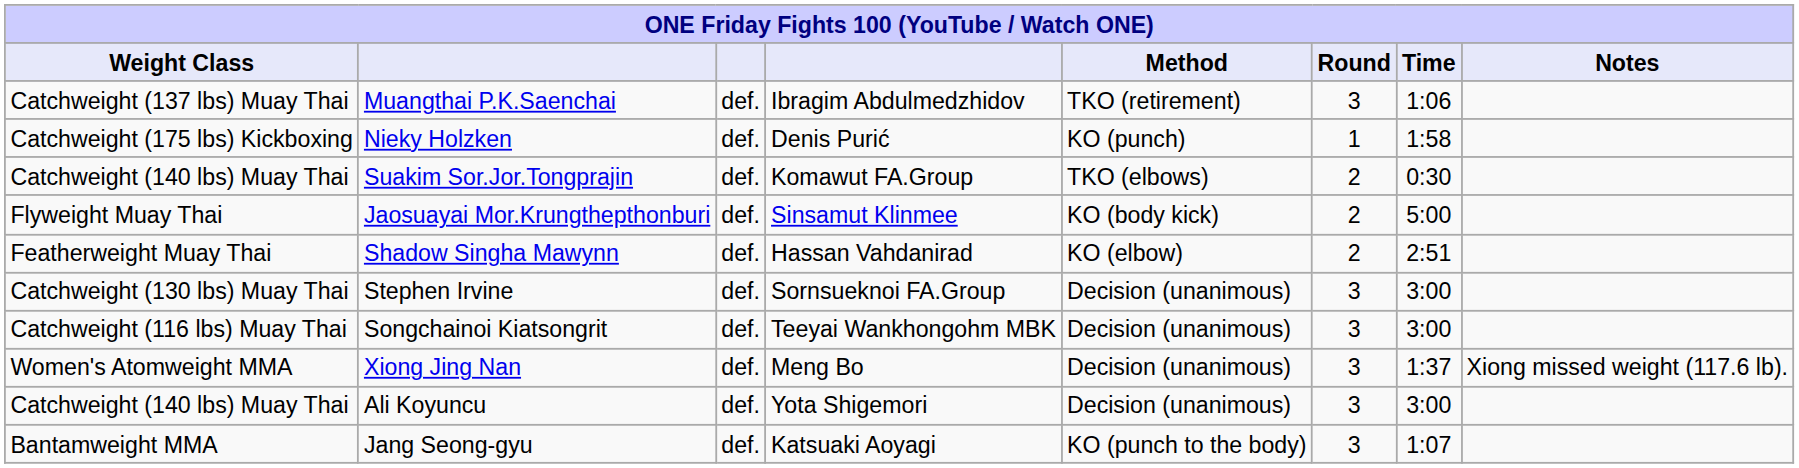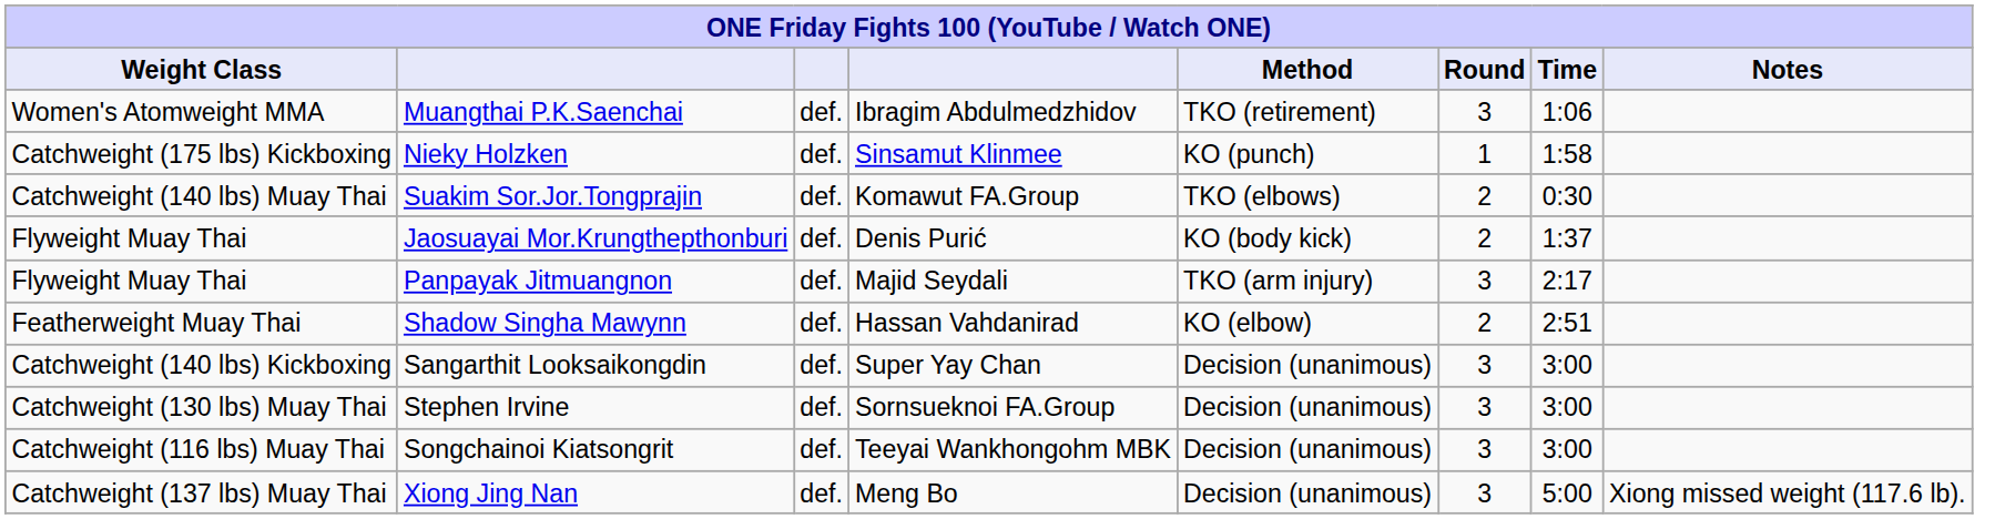Muangthai P.K.Saenchai | Weight Class: Catchweight (137 lbs) Muay Thai -> Women's Atomweight MMA
Nieky Holzken | column 4: Denis Purić -> Sinsamut Klinmee
Jaosuayai Mor.Krungthepthonburi | column 4: Sinsamut Klinmee -> Denis Purić
Jaosuayai Mor.Krungthepthonburi | Time: 5:00 -> 1:37
+ row: Flyweight Muay Thai | Panpayak Jitmuangnon | def. | Majid Seydali | TKO (arm injury) | 3 | 2:17
+ row: Catchweight (140 lbs) Kickboxing | Sangarthit Looksaikongdin | def. | Super Yay Chan | Decision (unanimous) | 3 | 3:00
Xiong Jing Nan | Weight Class: Women's Atomweight MMA -> Catchweight (137 lbs) Muay Thai
Xiong Jing Nan | Time: 1:37 -> 5:00
- row: Catchweight (140 lbs) Muay Thai | Ali Koyuncu | def. | Yota Shigemori | Decision (unanimous) | 3 | 3:00
- row: Bantamweight MMA | Jang Seong-gyu | def. | Katsuaki Aoyagi | KO (punch to the body) | 3 | 1:07
